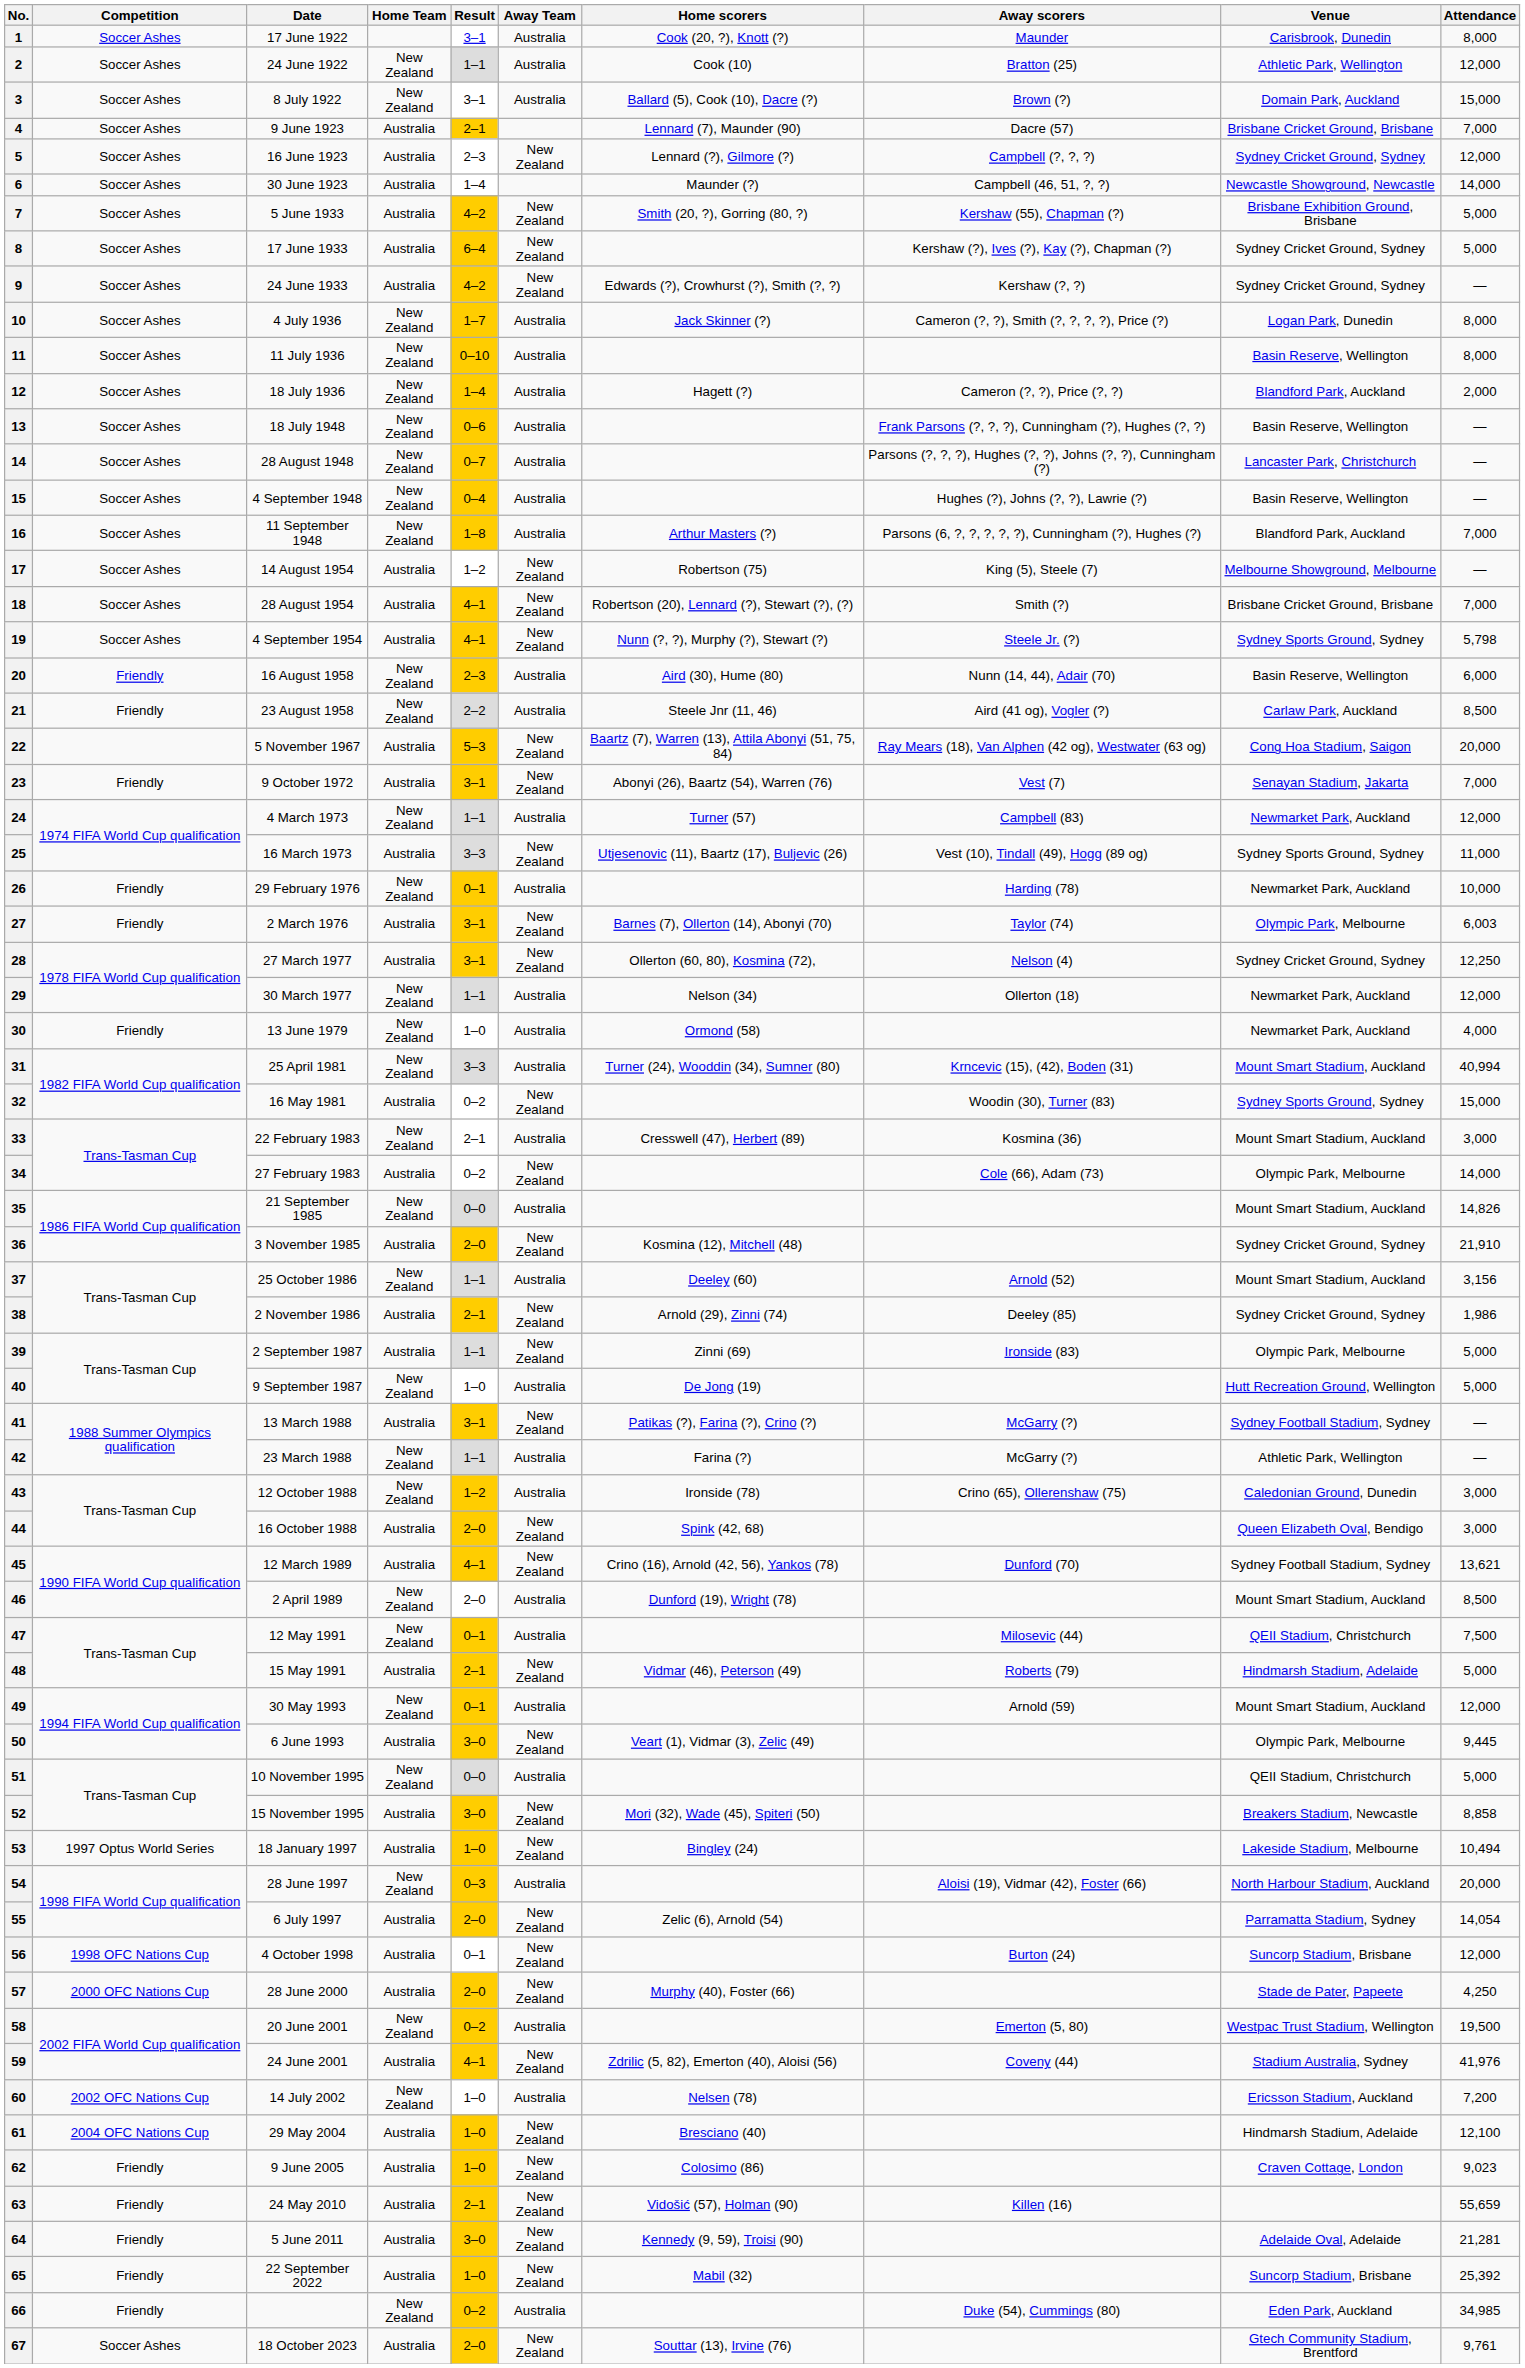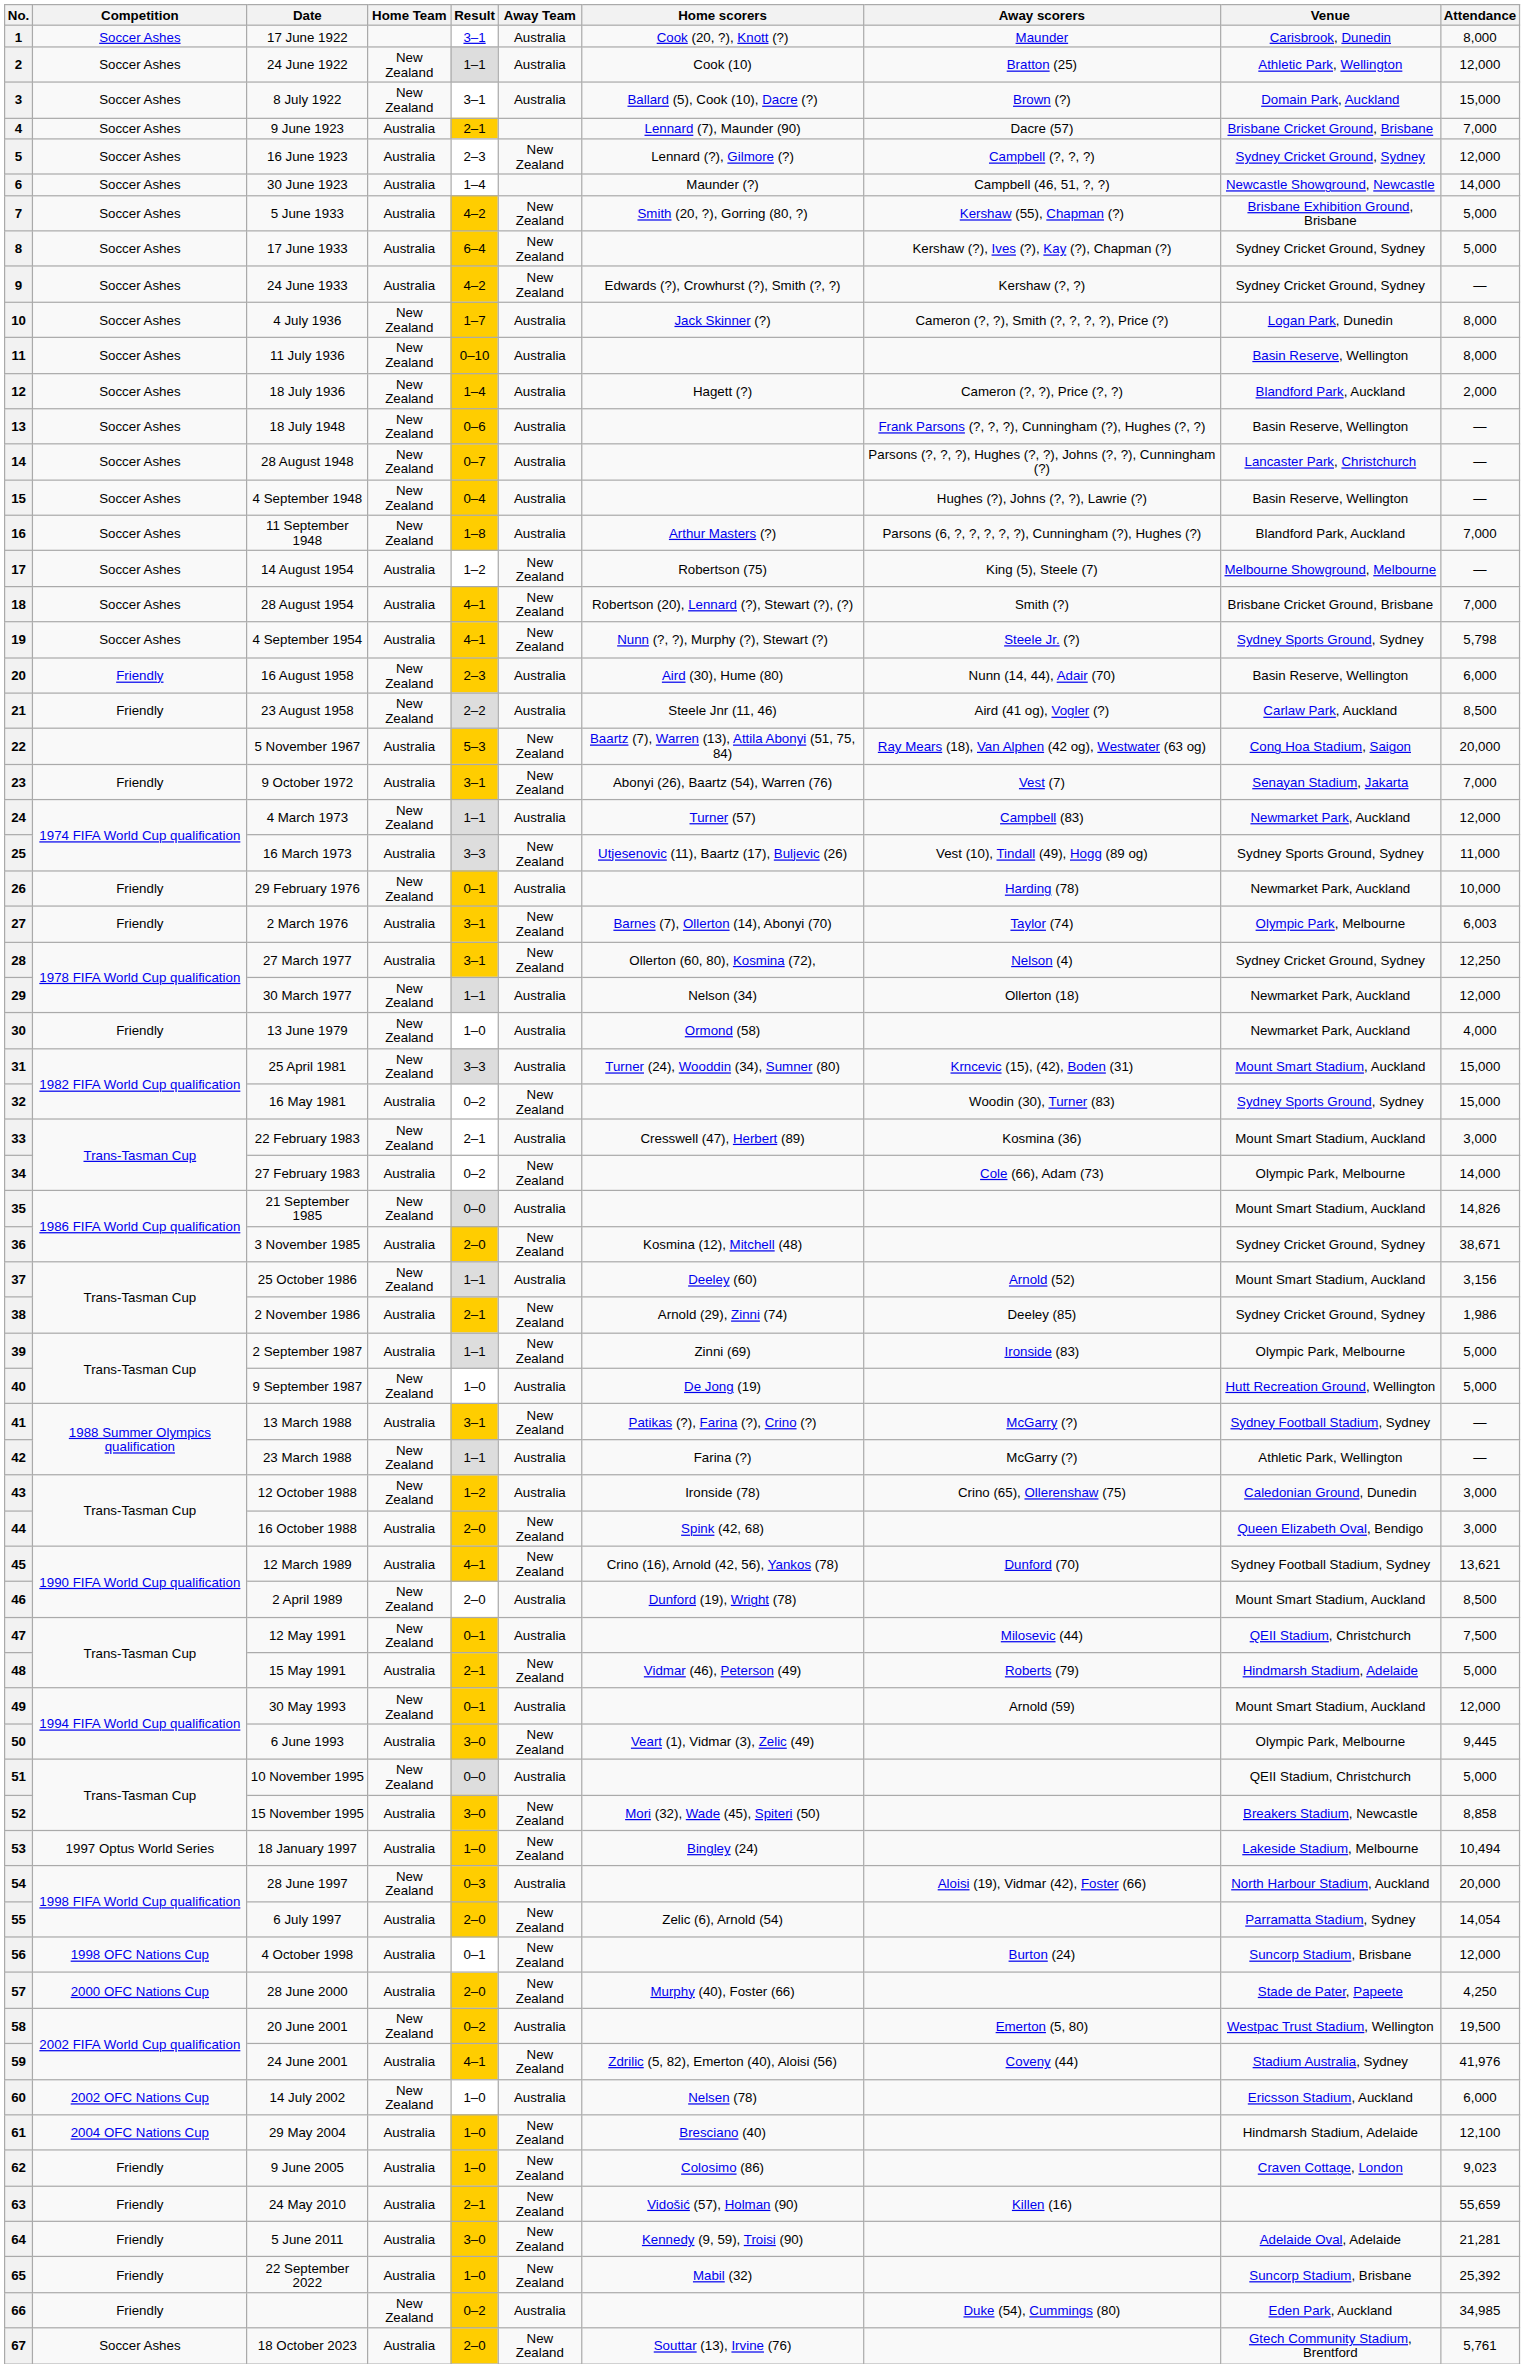31 | Attendance: 40,994 -> 15,000
36 | Attendance: 21,910 -> 38,671
60 | Attendance: 7,200 -> 6,000
67 | Attendance: 9,761 -> 5,761
